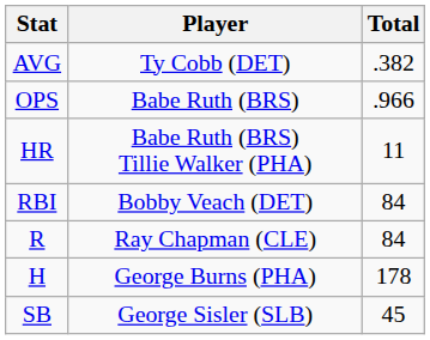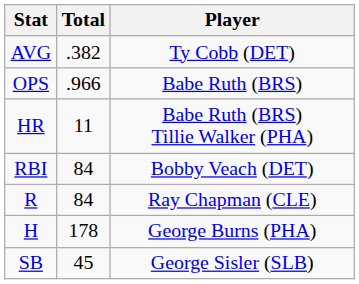columns swapped: Player <-> Total
